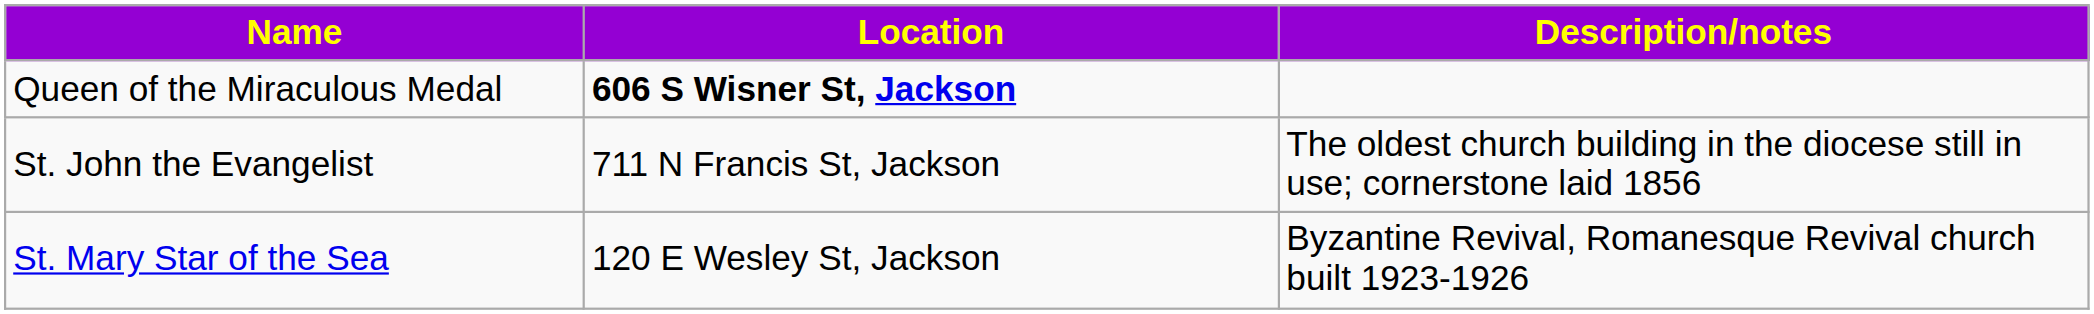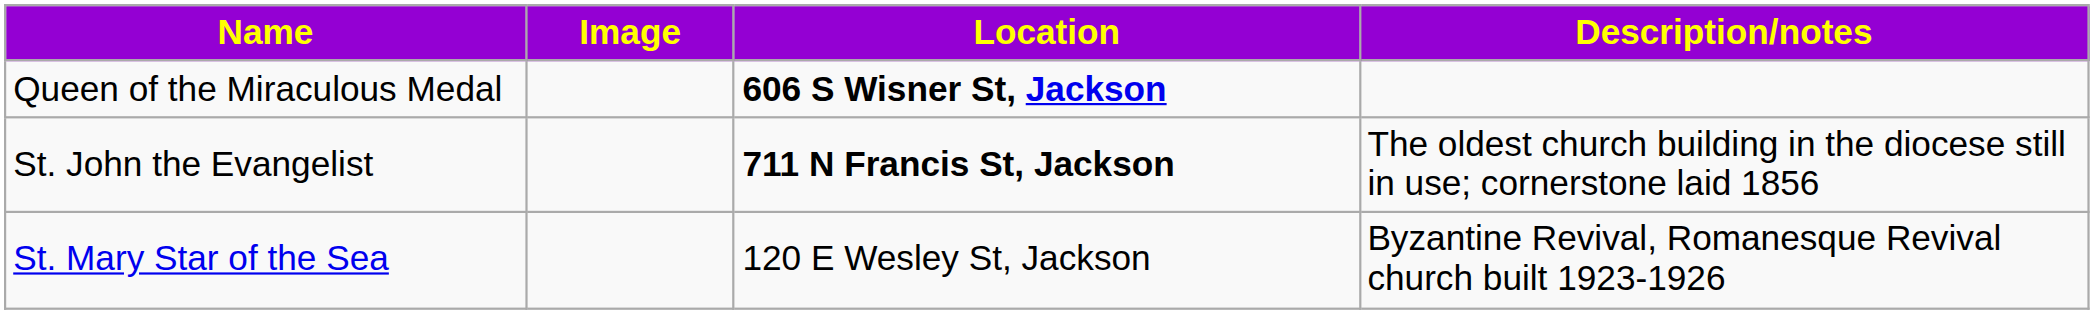+ column: Image
St. John the Evangelist | Location: normal -> bold
